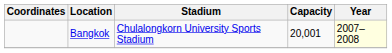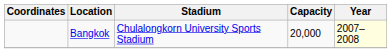Bangkok | Capacity: 20,001 -> 20,000
